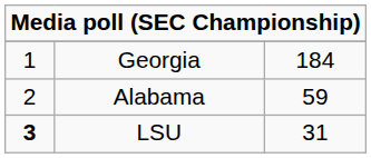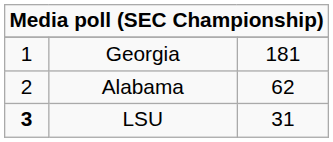Georgia | column 3: 184 -> 181
Alabama | column 3: 59 -> 62
